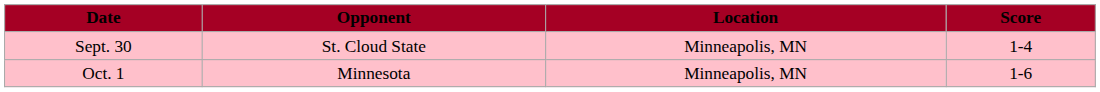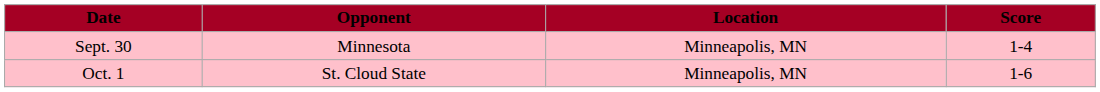Sept. 30 | Opponent: St. Cloud State -> Minnesota
Oct. 1 | Opponent: Minnesota -> St. Cloud State
